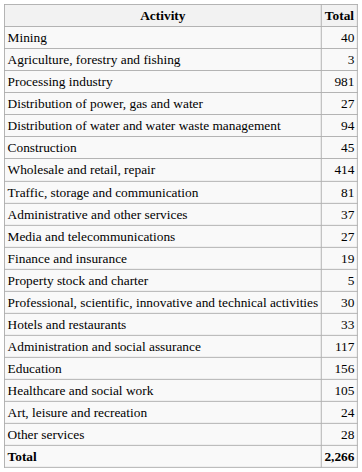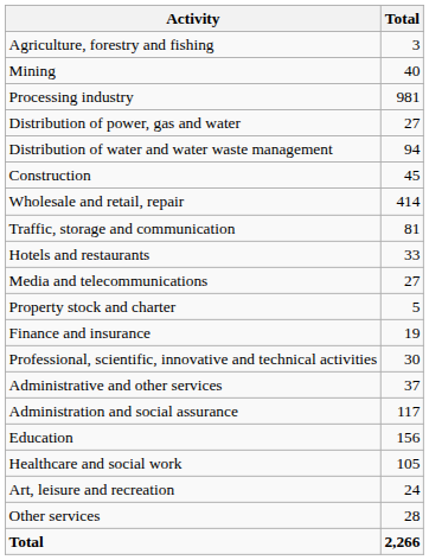rows swapped: Agriculture, forestry and fishing <-> Mining
rows swapped: Hotels and restaurants <-> Administrative and other services
rows swapped: Finance and insurance <-> Property stock and charter
